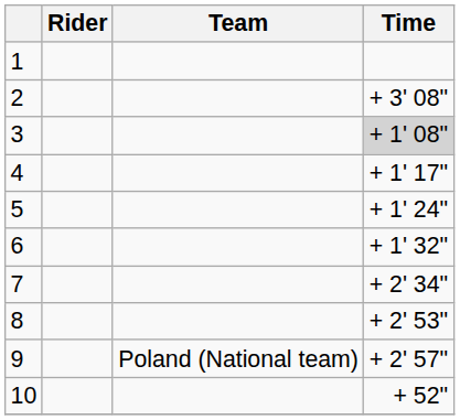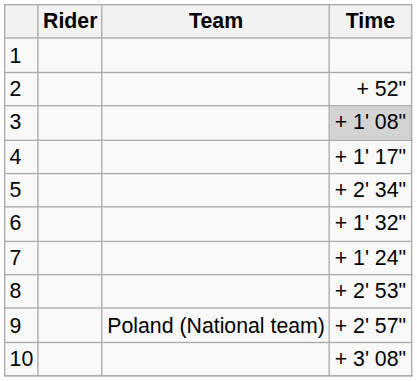2 | Time: + 3' 08" -> + 52"
5 | Time: + 1' 24" -> + 2' 34"
7 | Time: + 2' 34" -> + 1' 24"
10 | Time: + 52" -> + 3' 08"
